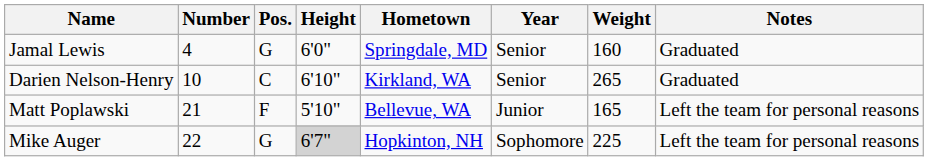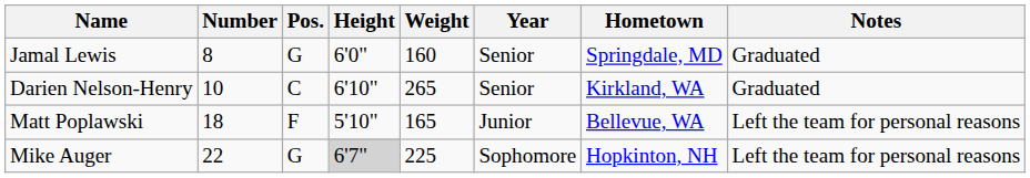columns swapped: Weight <-> Hometown
Jamal Lewis | Number: 4 -> 8
Matt Poplawski | Number: 21 -> 18
